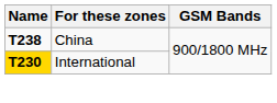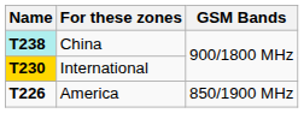China | Name: no background -> paleturquoise background
+ row: T226 | America | 850/1900 MHz
